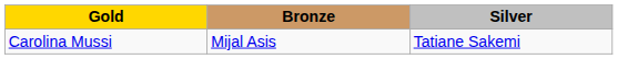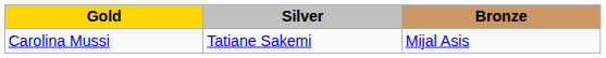columns swapped: Silver <-> Bronze
